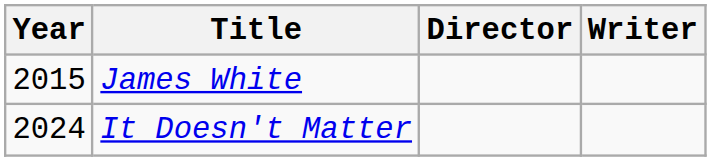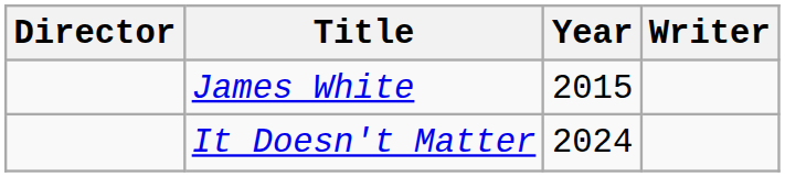columns swapped: Year <-> Director
